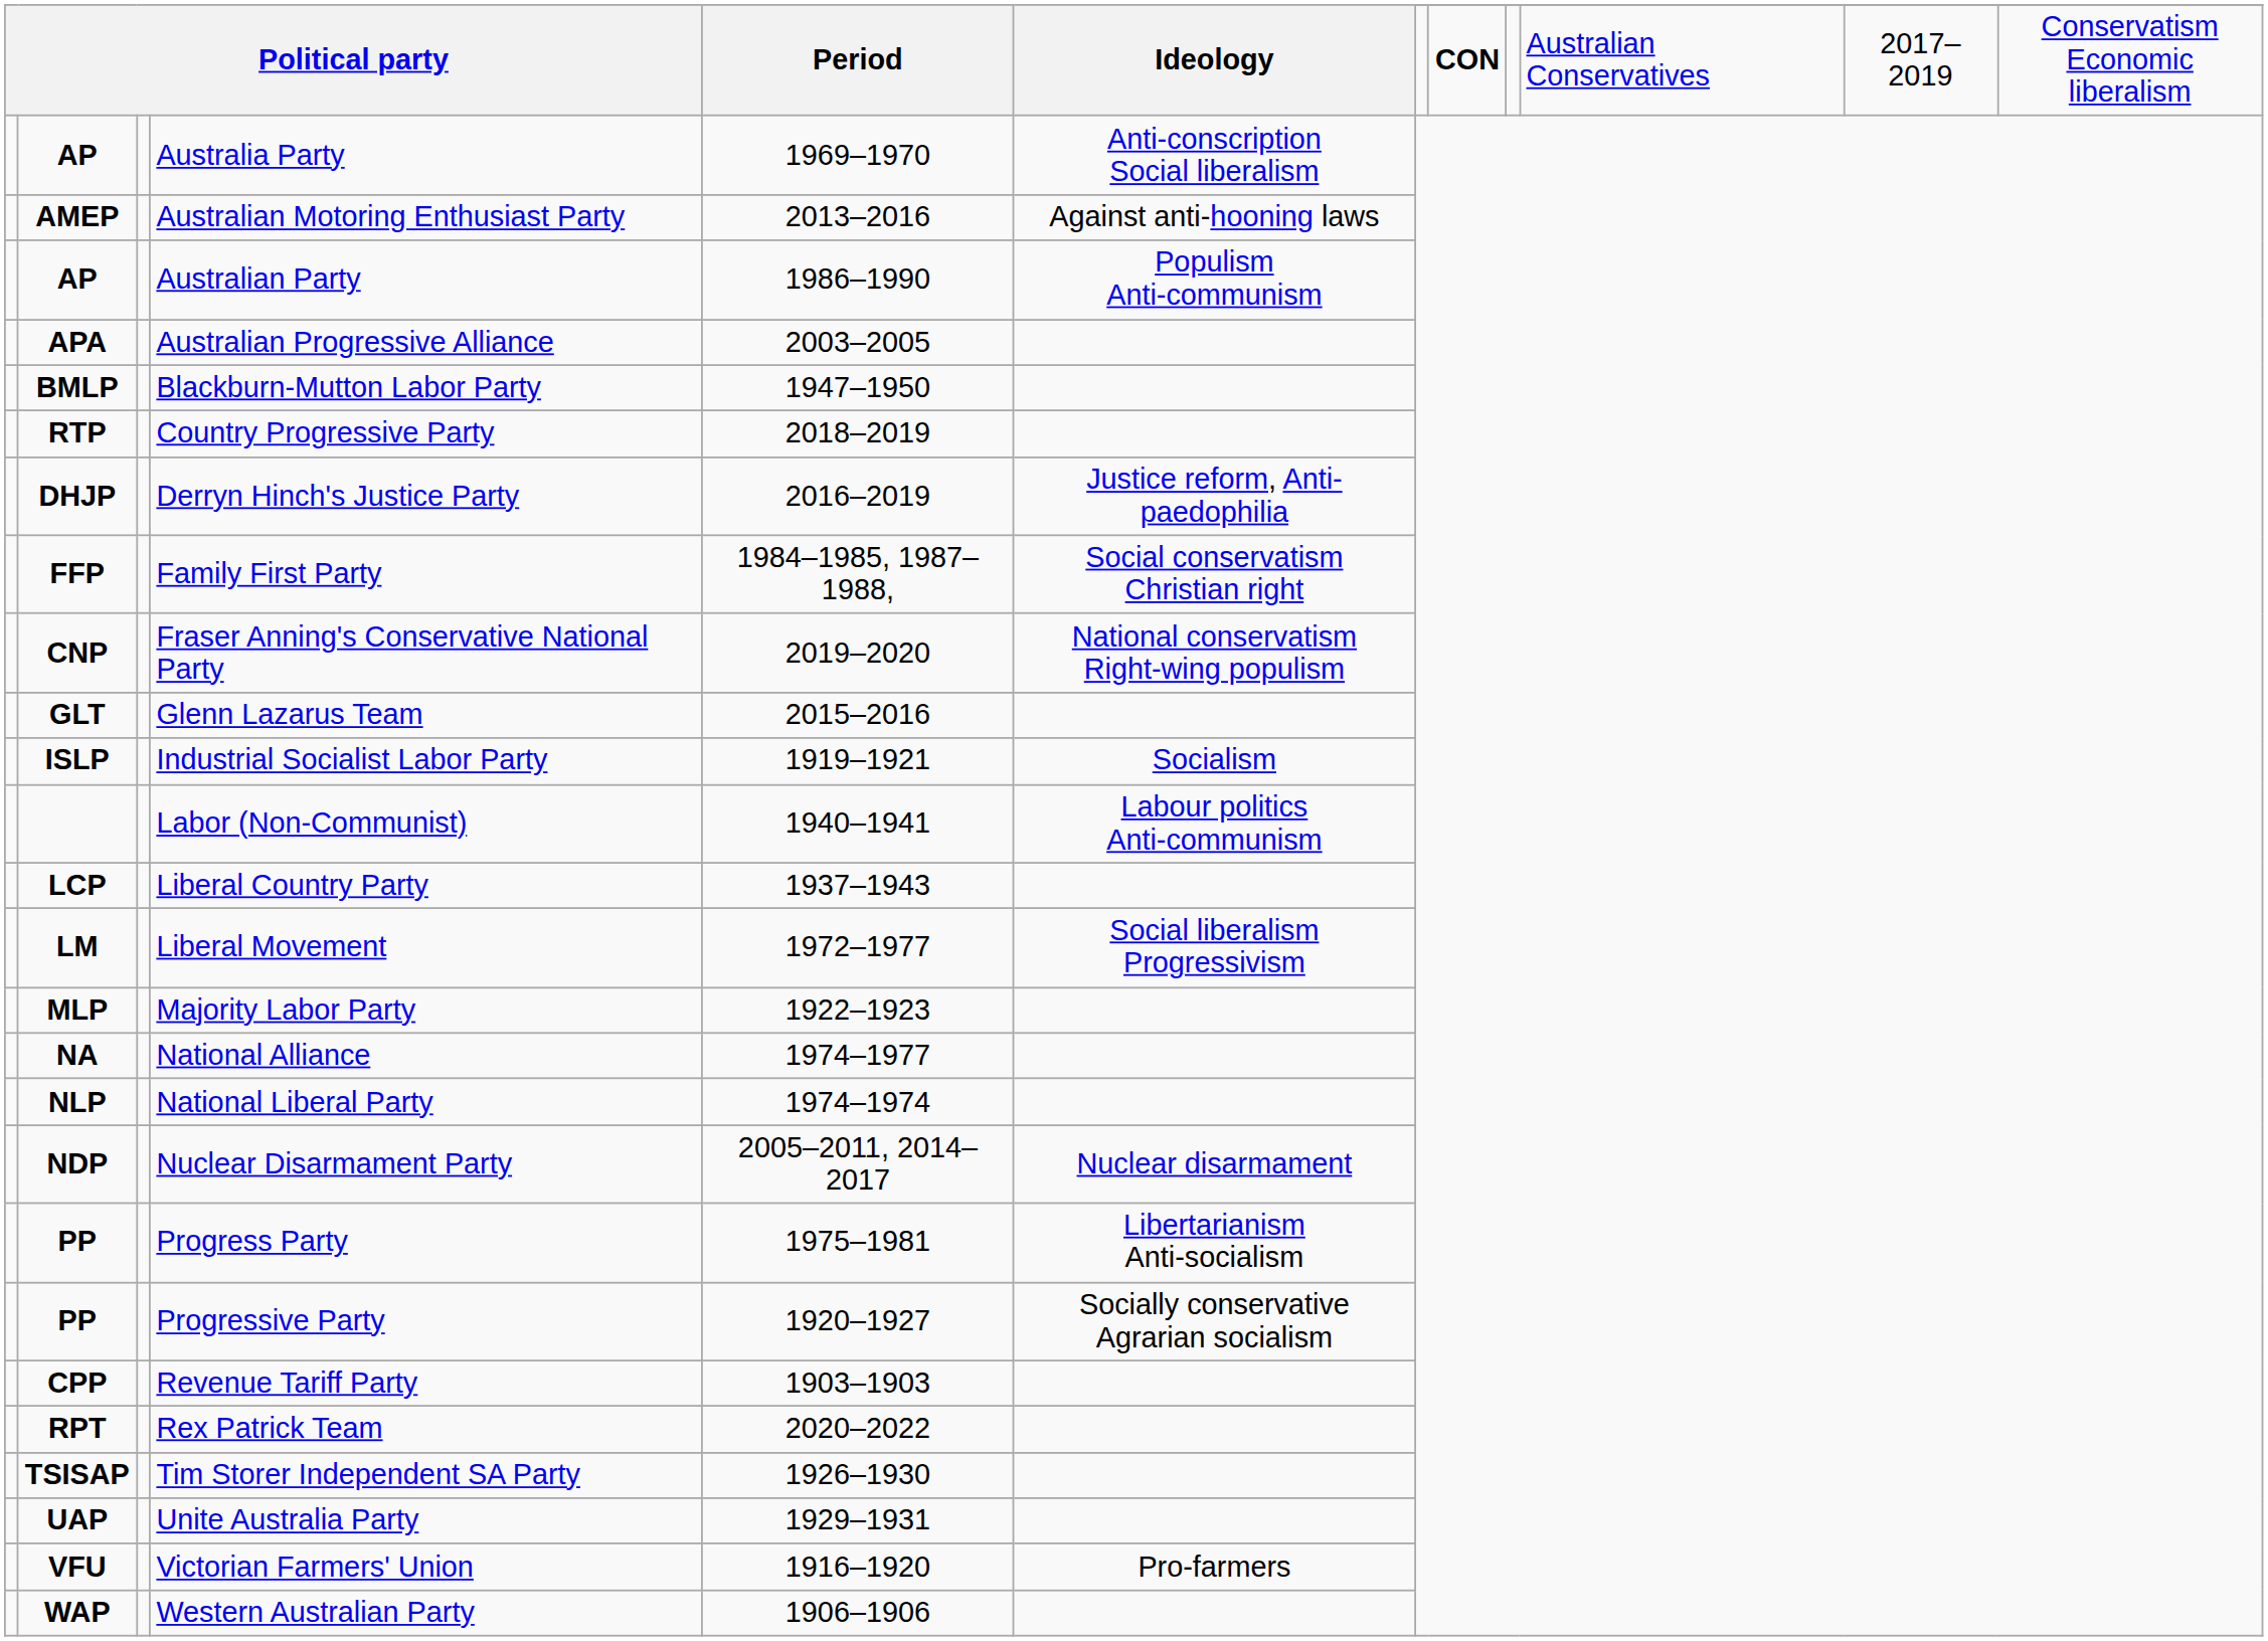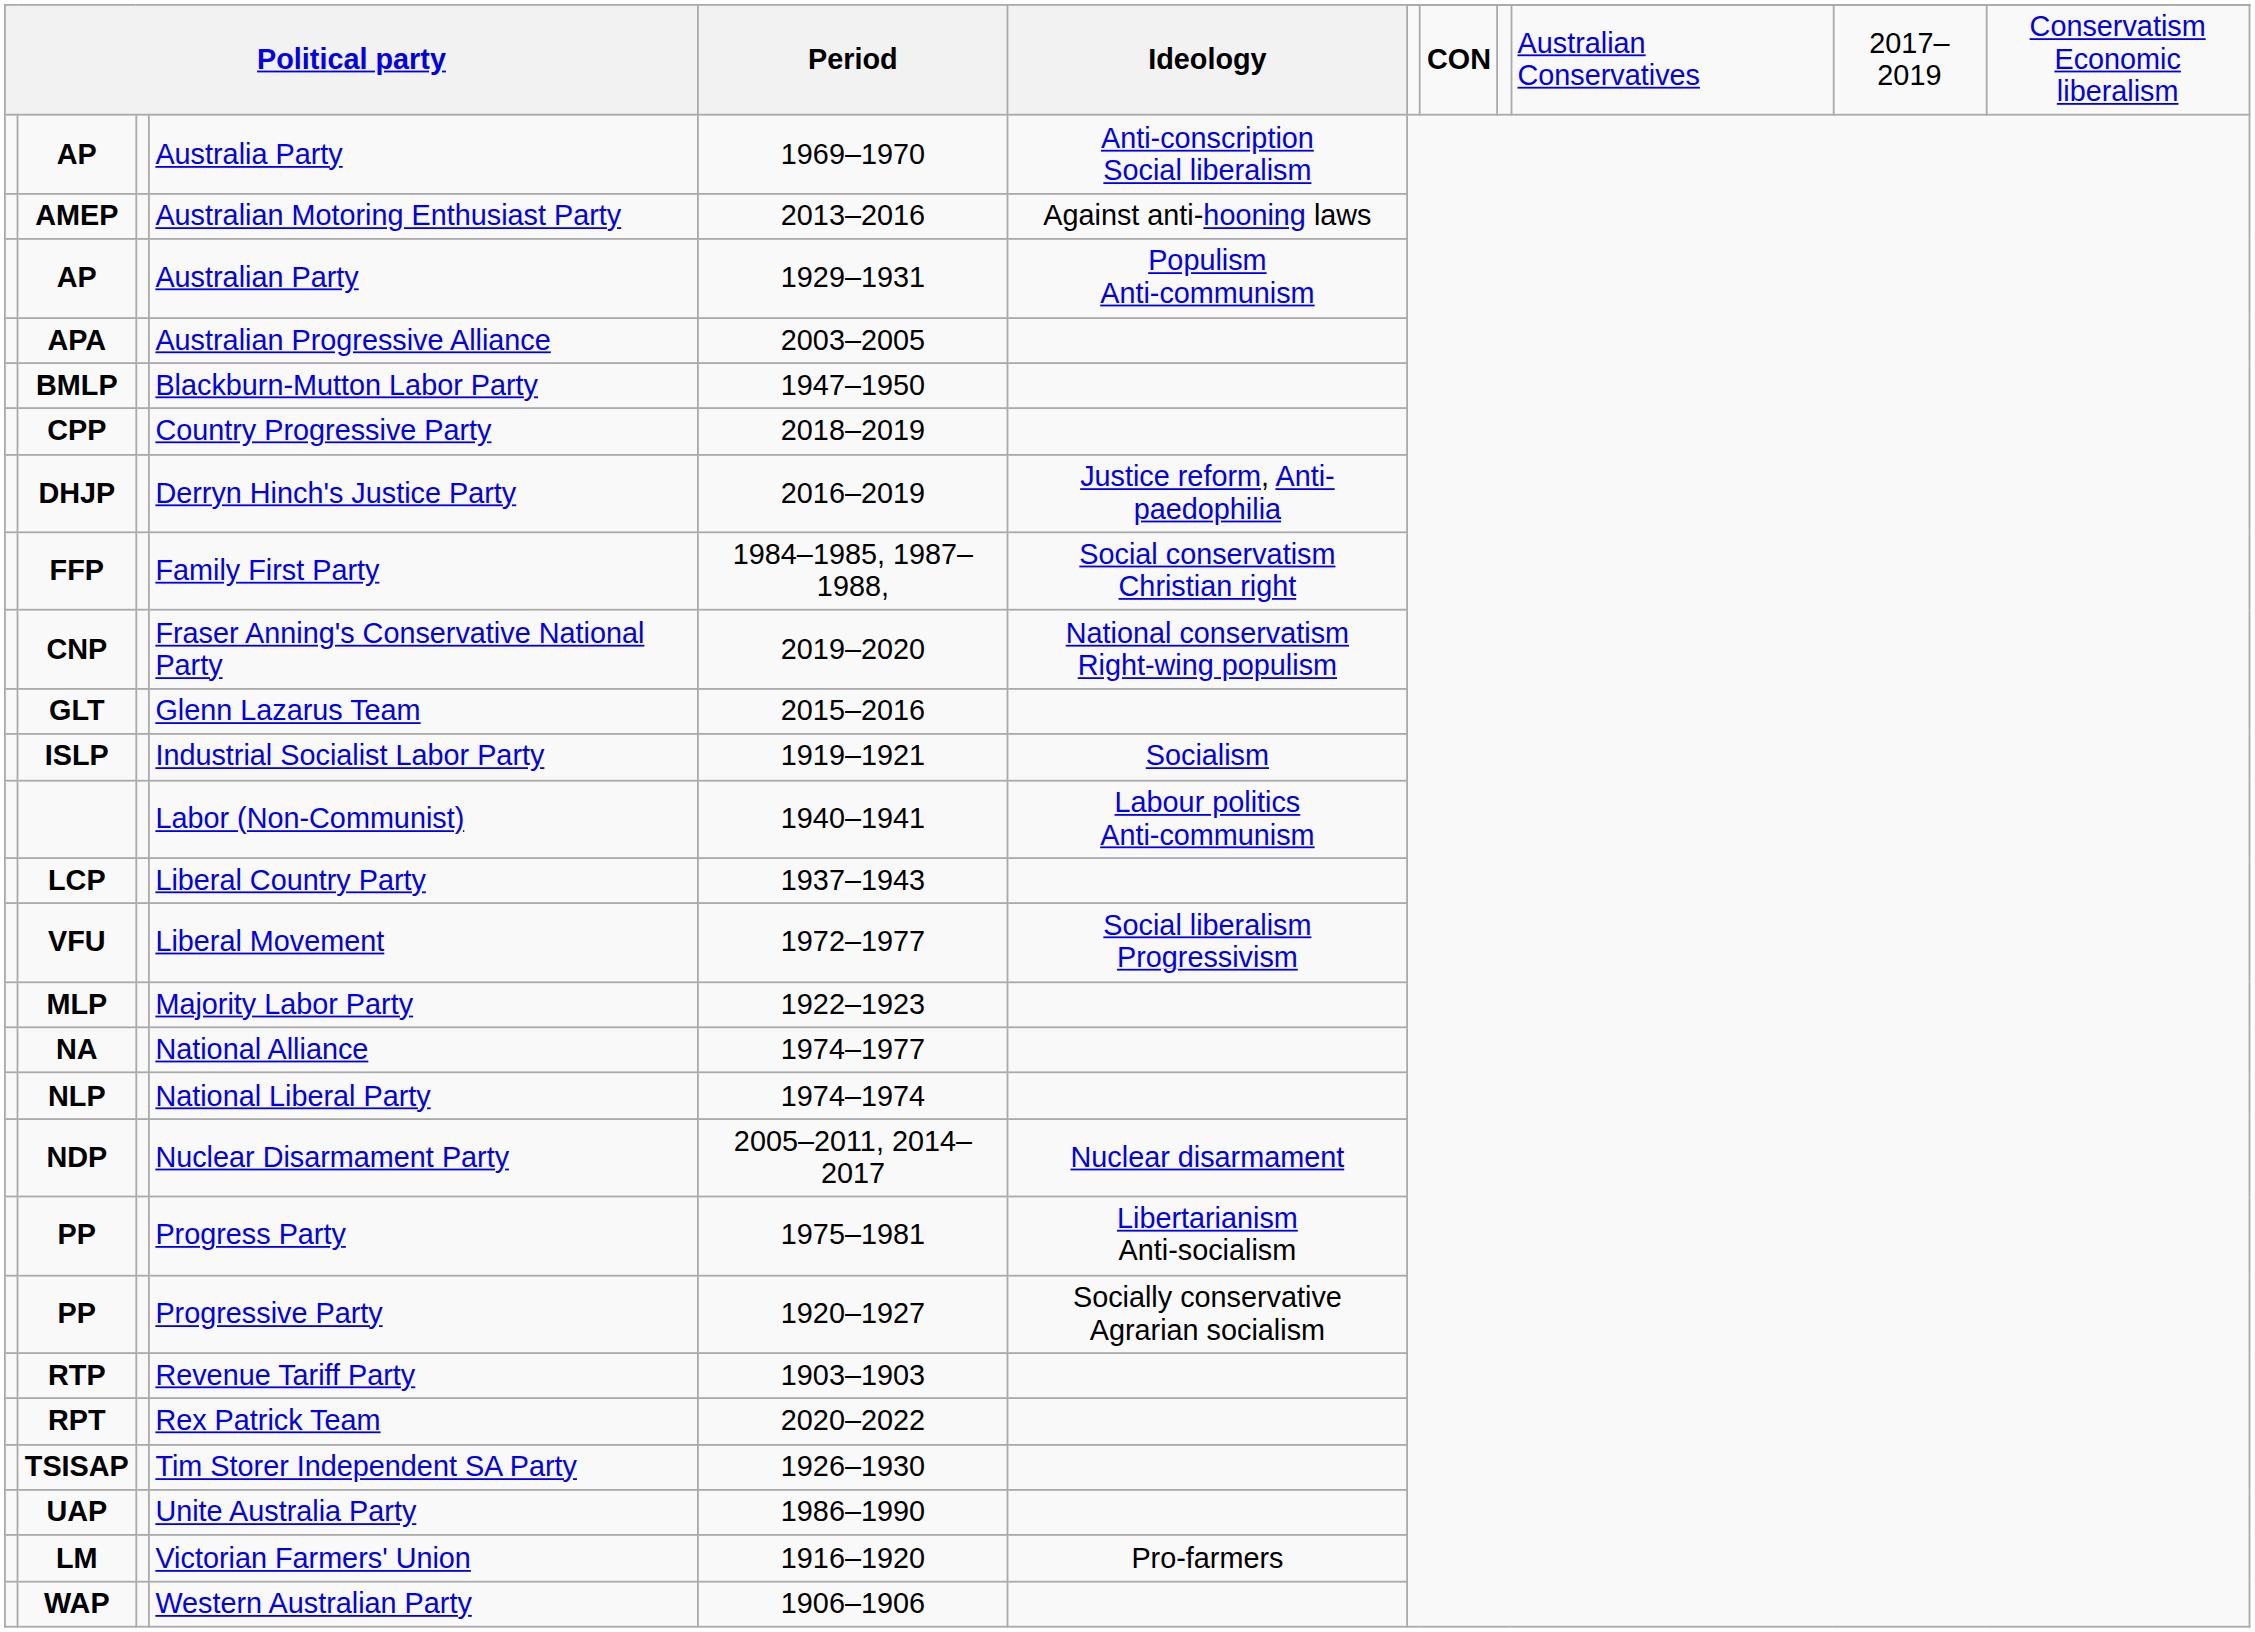Australian Party | Period: 1986–1990 -> 1929–1931
Country Progressive Party | column 2: RTP -> CPP
Liberal Movement | column 2: LM -> VFU
Revenue Tariff Party | column 2: CPP -> RTP
Unite Australia Party | Period: 1929–1931 -> 1986–1990
Victorian Farmers' Union | column 2: VFU -> LM
